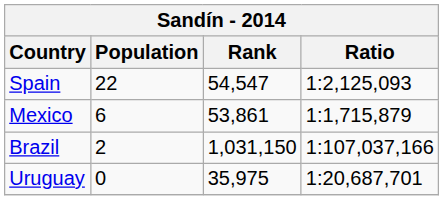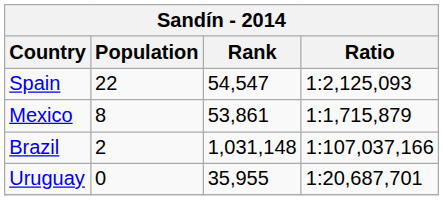Mexico | Population: 6 -> 8
Brazil | Rank: 1,031,150 -> 1,031,148
Uruguay | Rank: 35,975 -> 35,955
